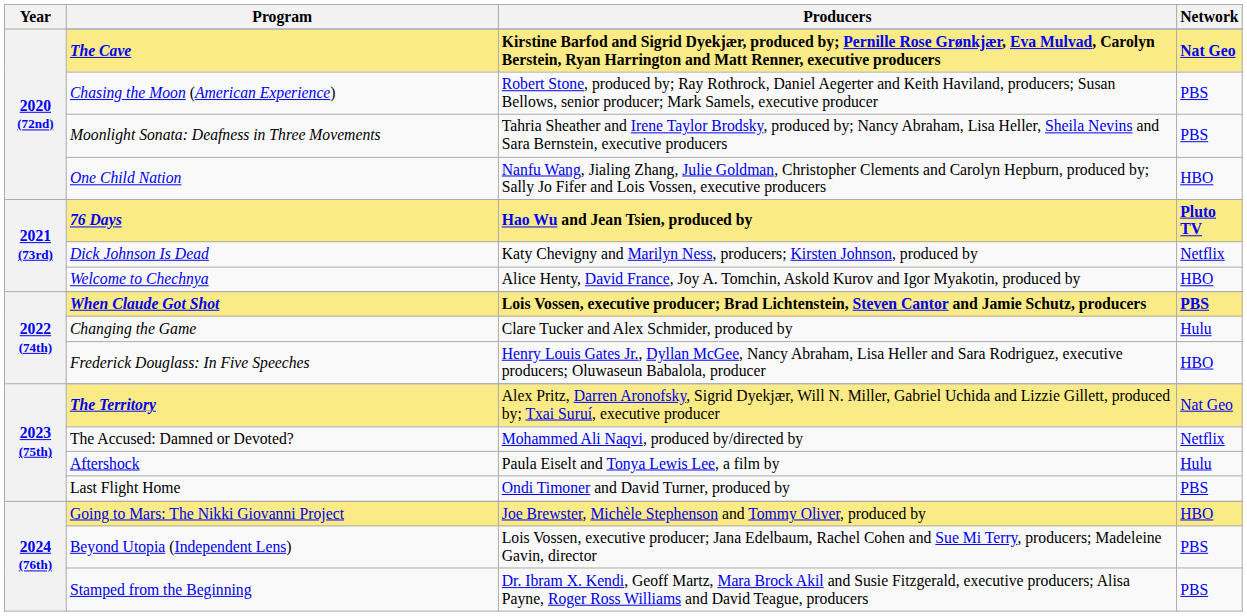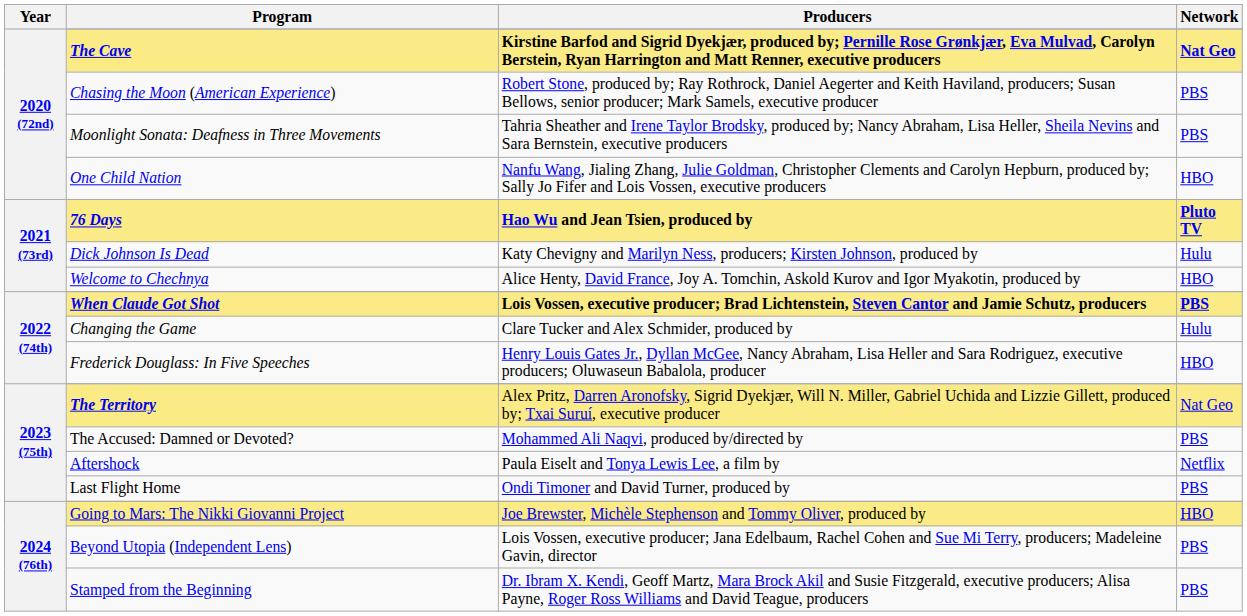Dick Johnson Is Dead | Network: Netflix -> Hulu
The Accused: Damned or Devoted? | Network: Netflix -> PBS
Aftershock | Network: Hulu -> Netflix
